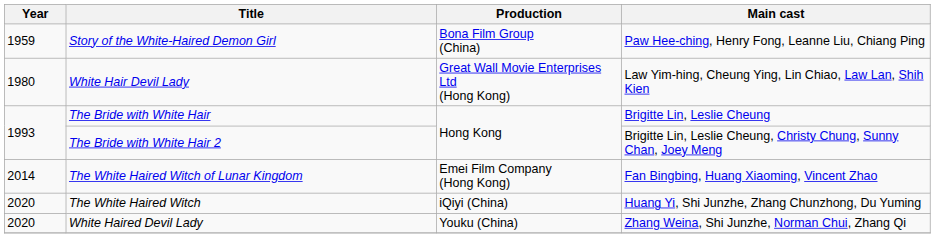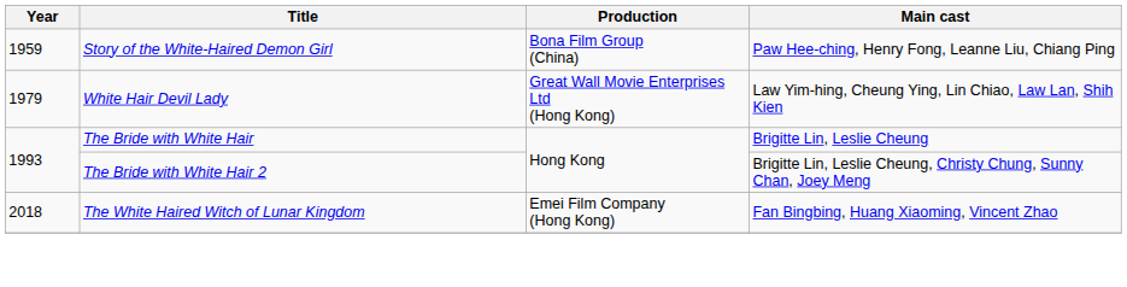White Hair Devil Lady | Year: 1980 -> 1979
The White Haired Witch of Lunar Kingdom | Year: 2014 -> 2018
- row: 2020 | The White Haired Witch | iQiyi (China) | Huang Yi, Shi Junzhe, Zhang Chunzhong, Du Yuming
- row: 2020 | White Haired Devil Lady | Youku (China) | Zhang Weina, Shi Junzhe, Norman Chui, Zhang Qi
